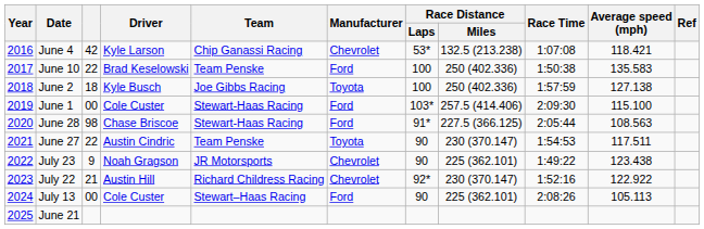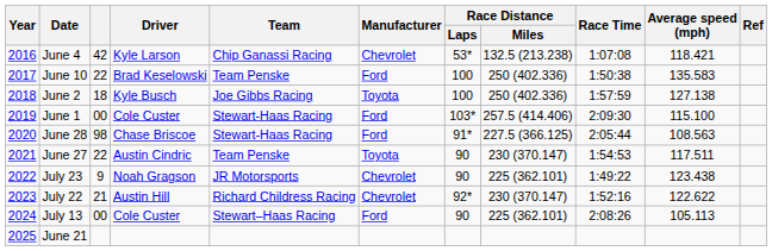July 22 | Average speed (mph): 122.922 -> 122.622
